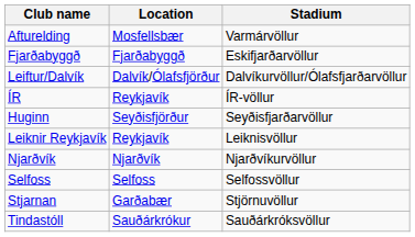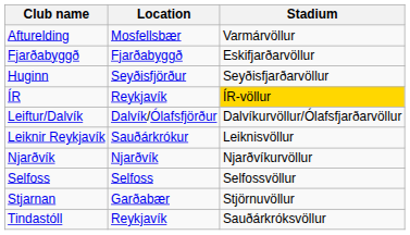rows swapped: Huginn <-> Leiftur/Dalvík
ÍR | Stadium: no background -> gold background
Leiknir Reykjavík | Location: Reykjavík -> Sauðárkrókur
Tindastóll | Location: Sauðárkrókur -> Reykjavík
